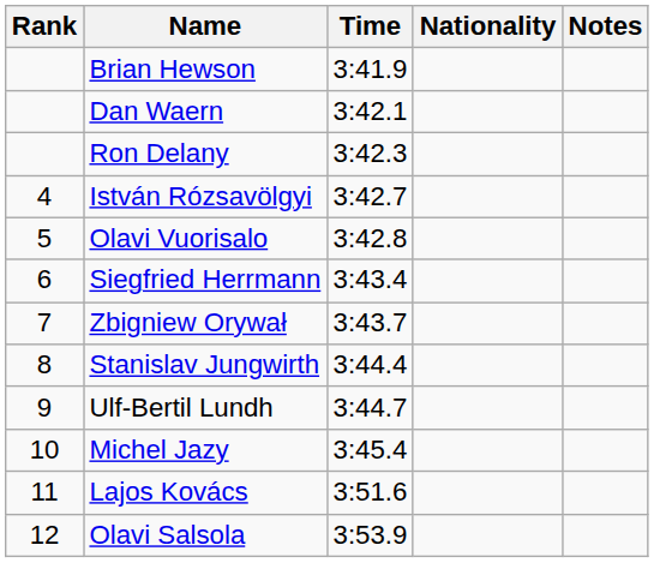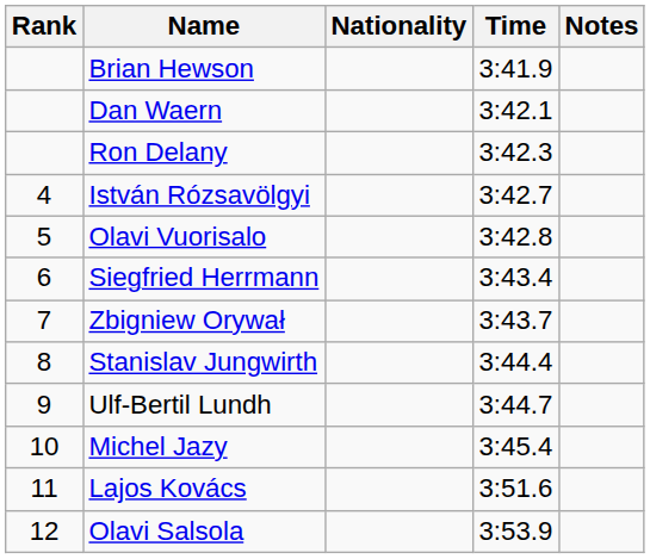columns swapped: Nationality <-> Time
